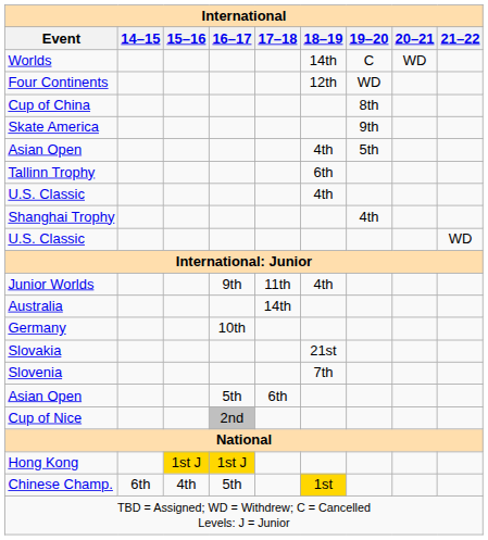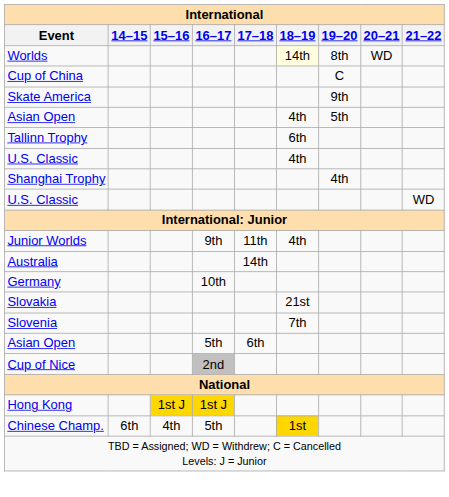Worlds | 18–19: no background -> lightyellow background
Worlds | 19–20: C -> 8th
- row: Four Continents | 12th | WD
Cup of China | 19–20: 8th -> C
